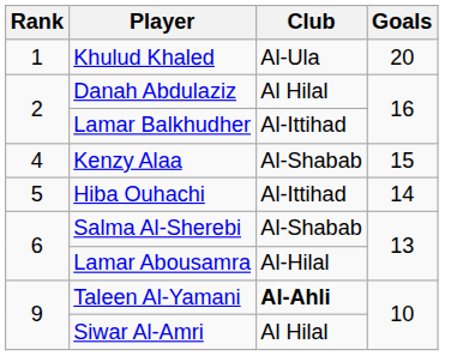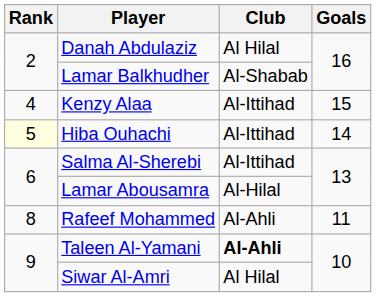- row: 1 | Khulud Khaled | Al-Ula | 20
Lamar Balkhudher | Club: Al-Ittihad -> Al-Shabab
Kenzy Alaa | Club: Al-Shabab -> Al-Ittihad
Hiba Ouhachi | Rank: no background -> lightyellow background
Salma Al-Sherebi | Club: Al-Shabab -> Al-Ittihad
+ row: 8 | Rafeef Mohammed | Al-Ahli | 11
